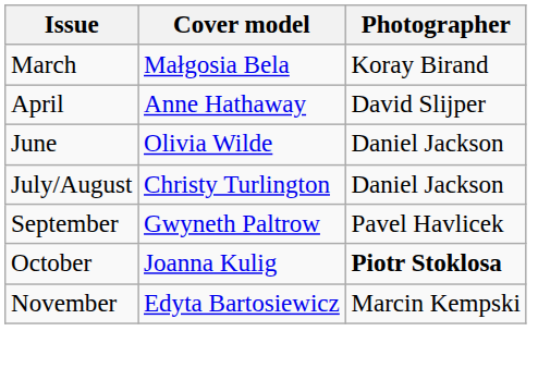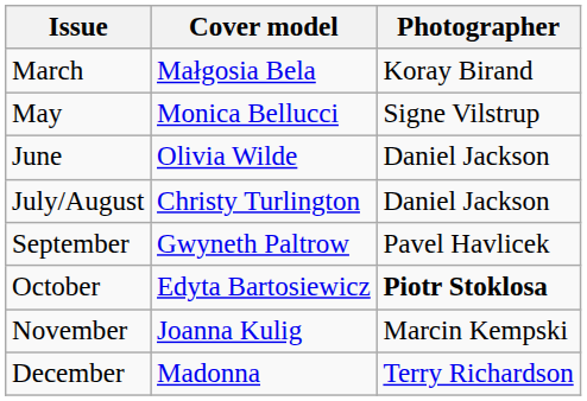- row: April | Anne Hathaway | David Slijper
+ row: May | Monica Bellucci | Signe Vilstrup
October | Cover model: Joanna Kulig -> Edyta Bartosiewicz
November | Cover model: Edyta Bartosiewicz -> Joanna Kulig
+ row: December | Madonna | Terry Richardson
